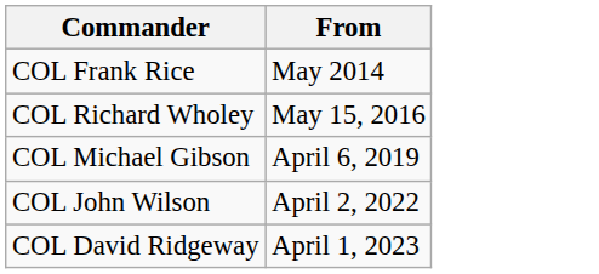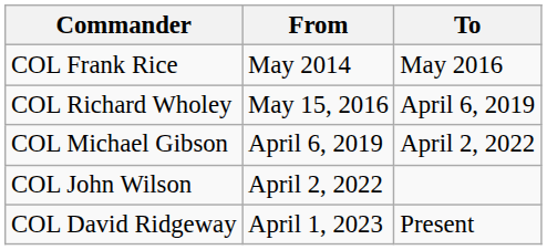+ column: To | May 2016 | April 6, 2019 | April 2, 2022 | Present
